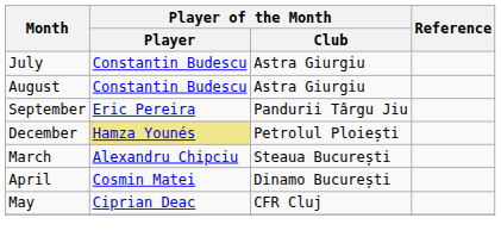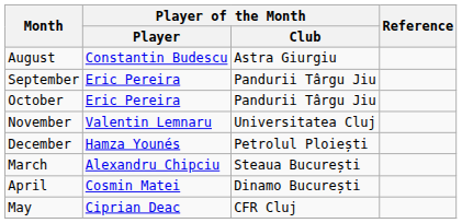- row: July | Constantin Budescu | Astra Giurgiu
+ row: October | Eric Pereira | Pandurii Târgu Jiu
+ row: November | Valentin Lemnaru | Universitatea Cluj
December | Player of the Month / Player: khaki background -> no background
